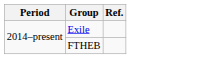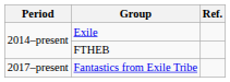+ row: 2017–present | Fantastics from Exile Tribe
